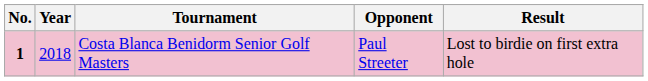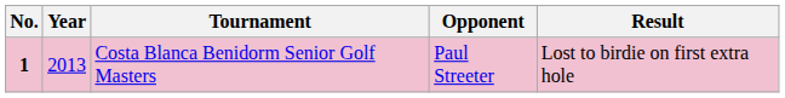Costa Blanca Benidorm Senior Golf Masters | Year: 2018 -> 2013
